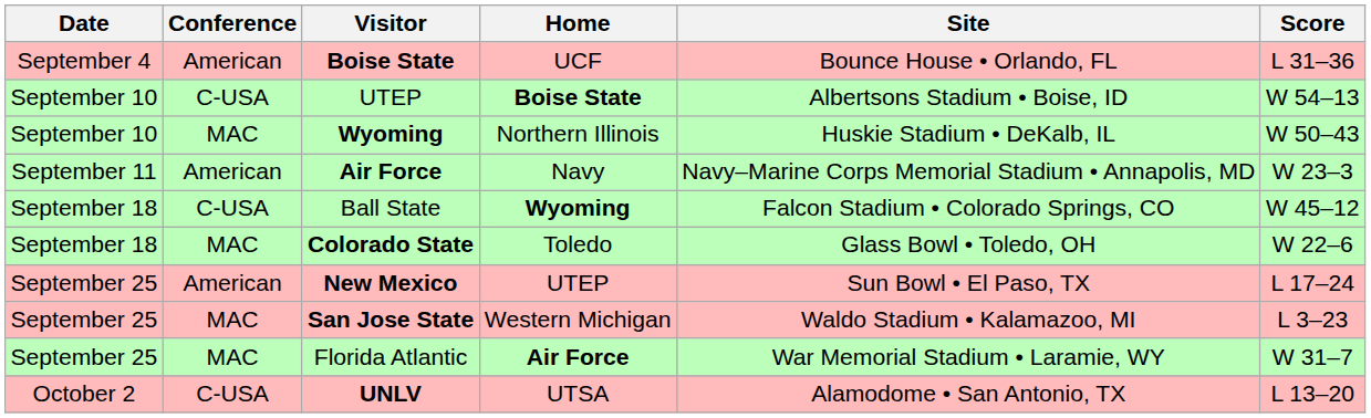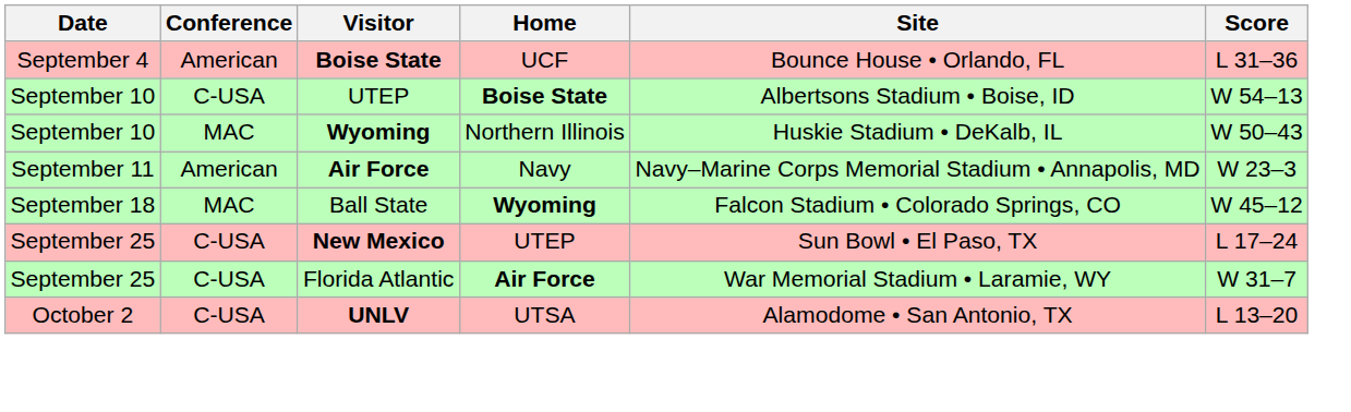Ball State | Conference: C-USA -> MAC
- row: September 18 | MAC | Colorado State | Toledo | Glass Bowl • Toledo, OH | W 22–6
New Mexico | Conference: American -> C-USA
- row: September 25 | MAC | San Jose State | Western Michigan | Waldo Stadium • Kalamazoo, MI | L 3–23
Florida Atlantic | Conference: MAC -> C-USA
